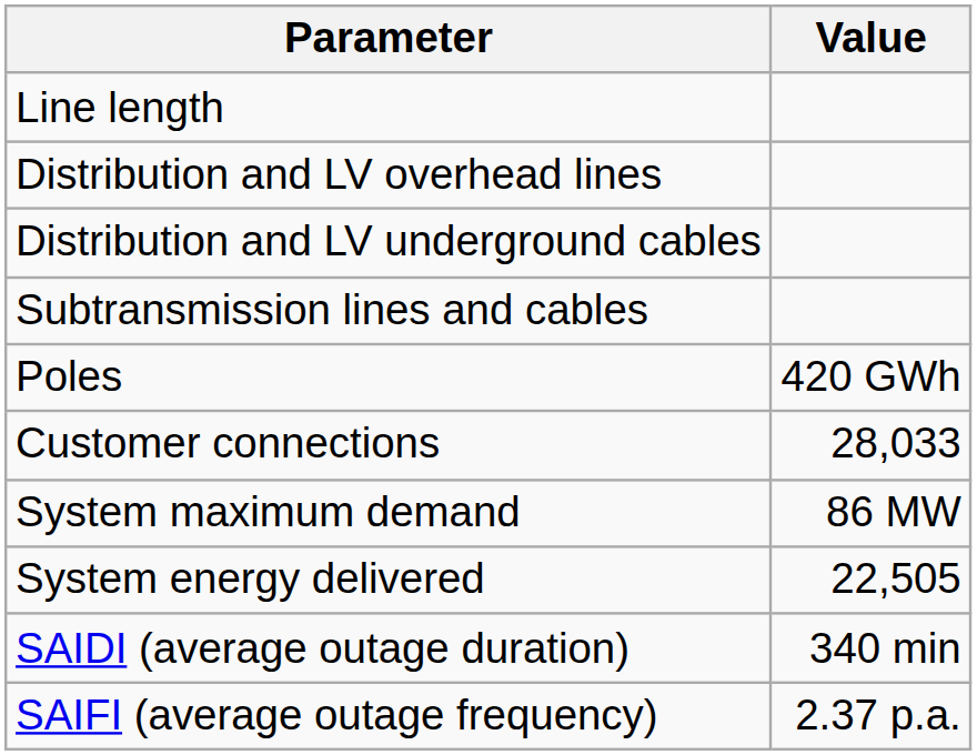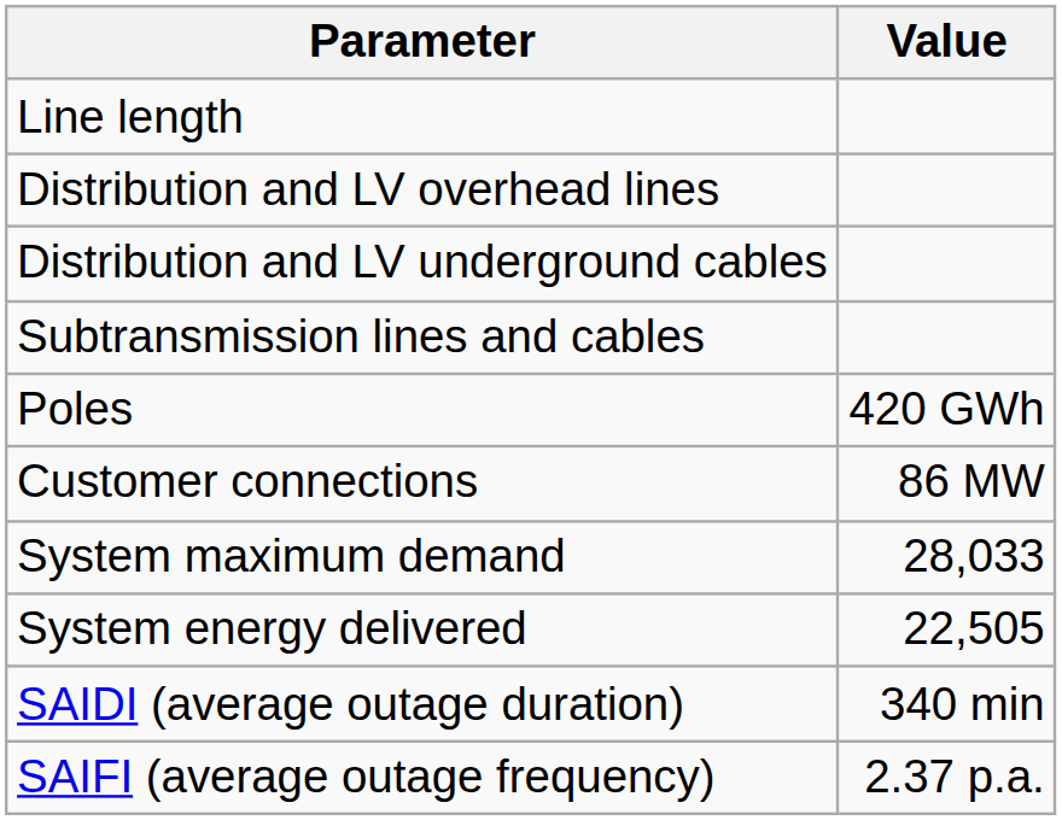Customer connections | Value: 28,033 -> 86 MW
System maximum demand | Value: 86 MW -> 28,033
